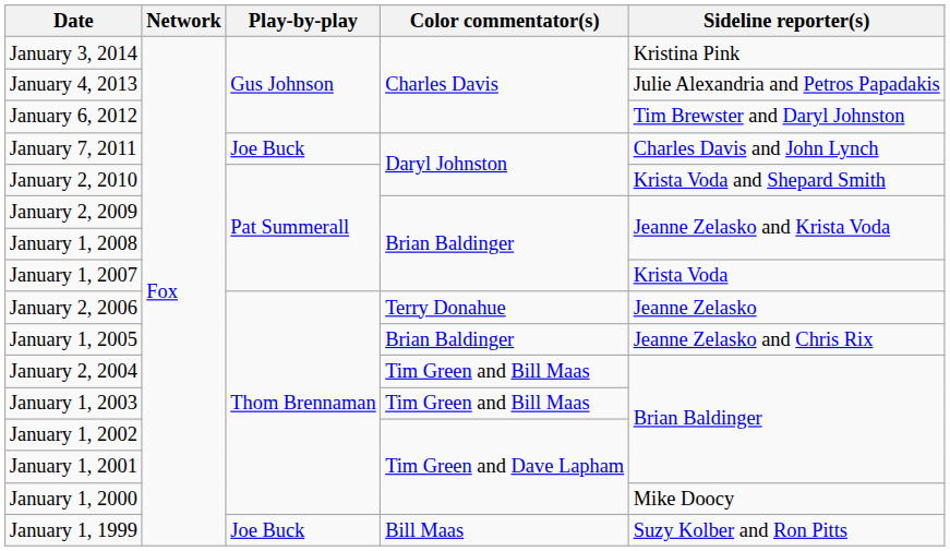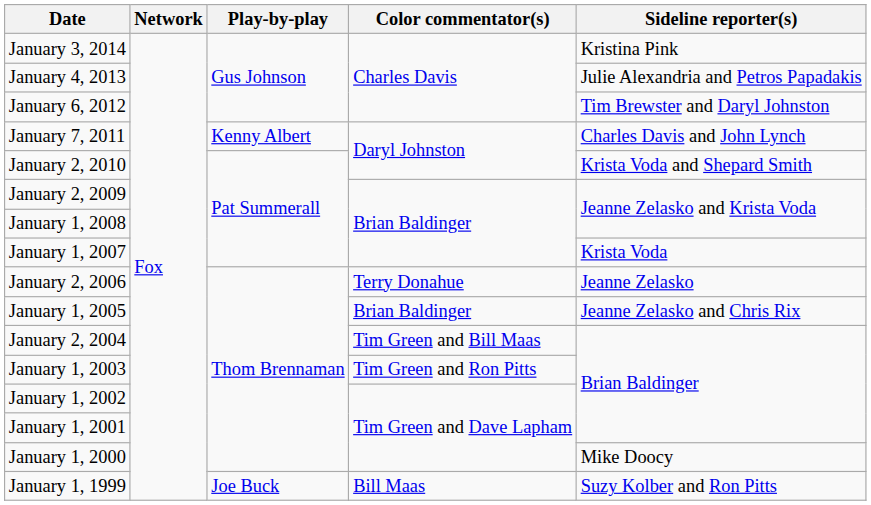January 7, 2011 | Play-by-play: Joe Buck -> Kenny Albert
January 1, 2003 | Color commentator(s): Tim Green and Bill Maas -> Tim Green and Ron Pitts
